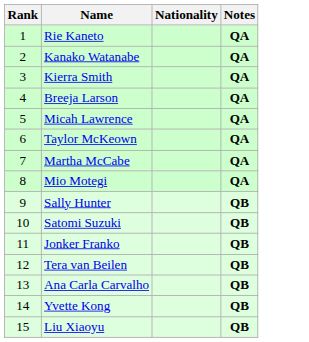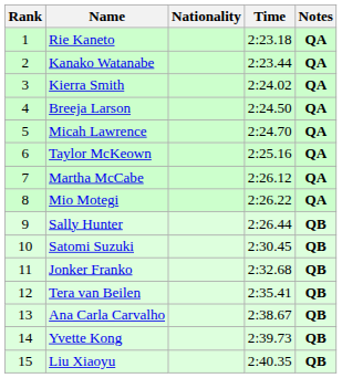+ column: Time | 2:23.18 | 2:23.44 | 2:24.02 | 2:24.50 | 2:24.70 | 2:25.16 | 2:26.12 | 2:26.22 | 2:26.44 | 2:30.45 | 2:32.68 | 2:35.41 | 2:38.67 | 2:39.73 | 2:40.35
